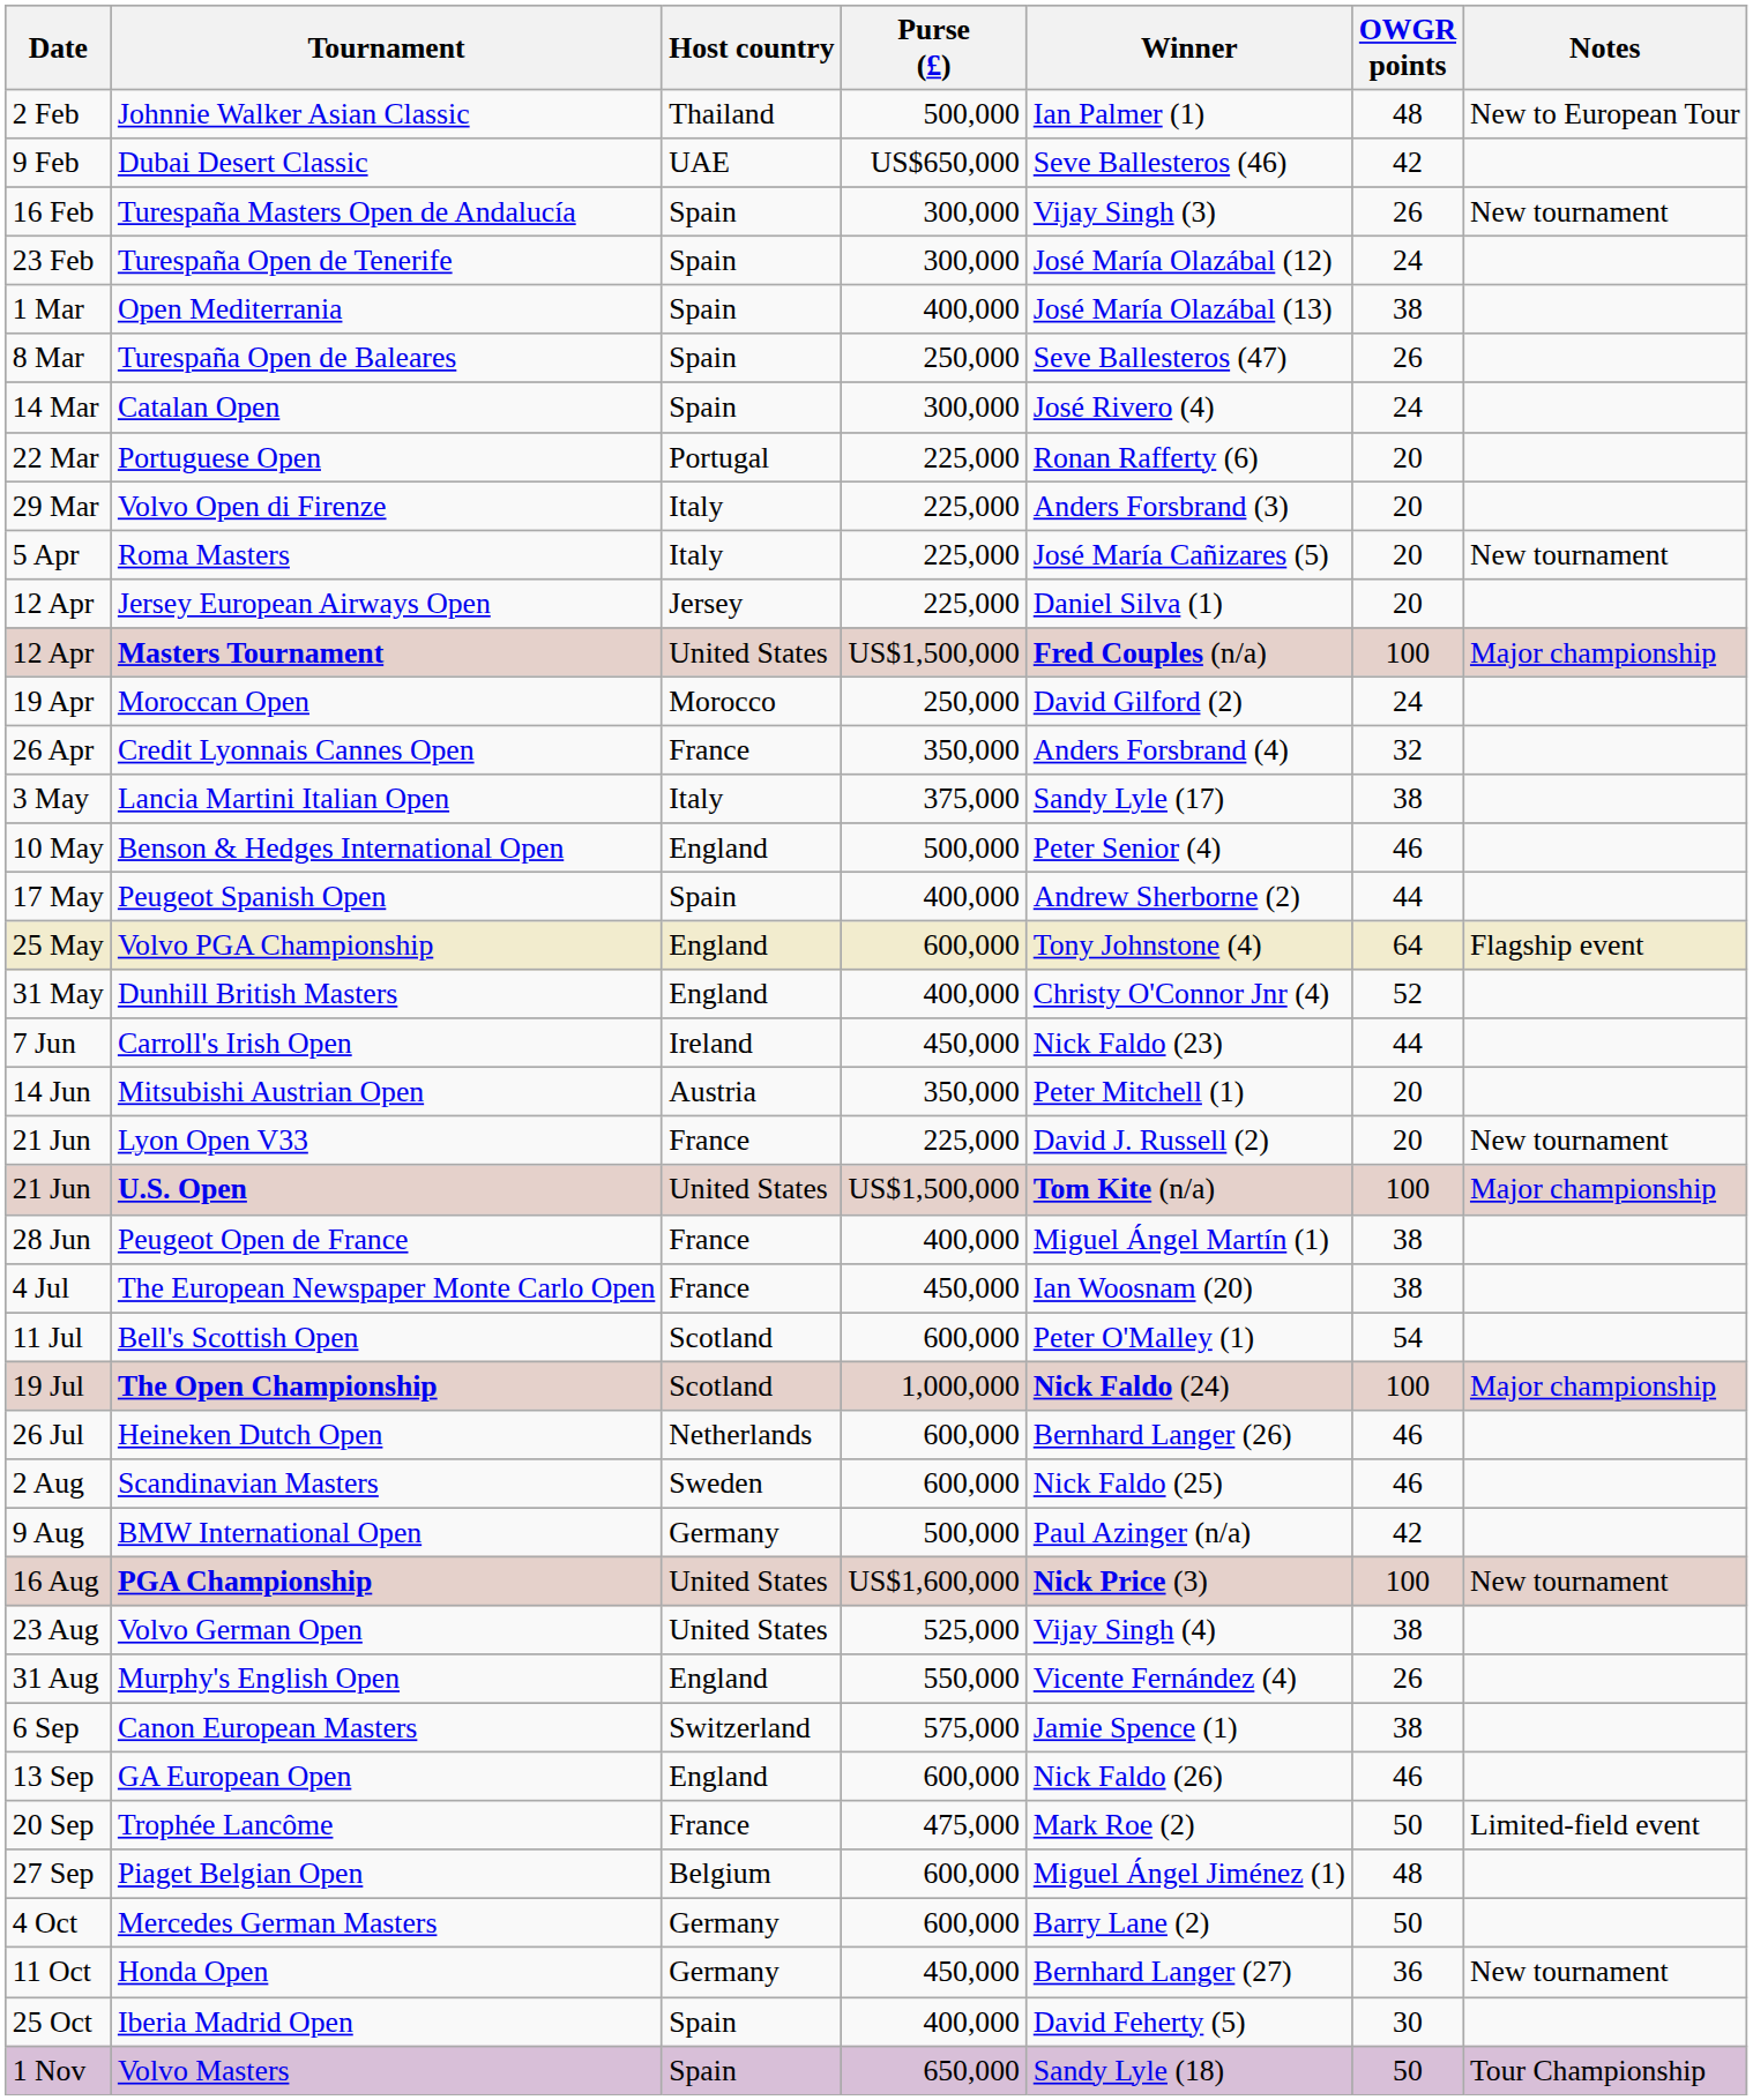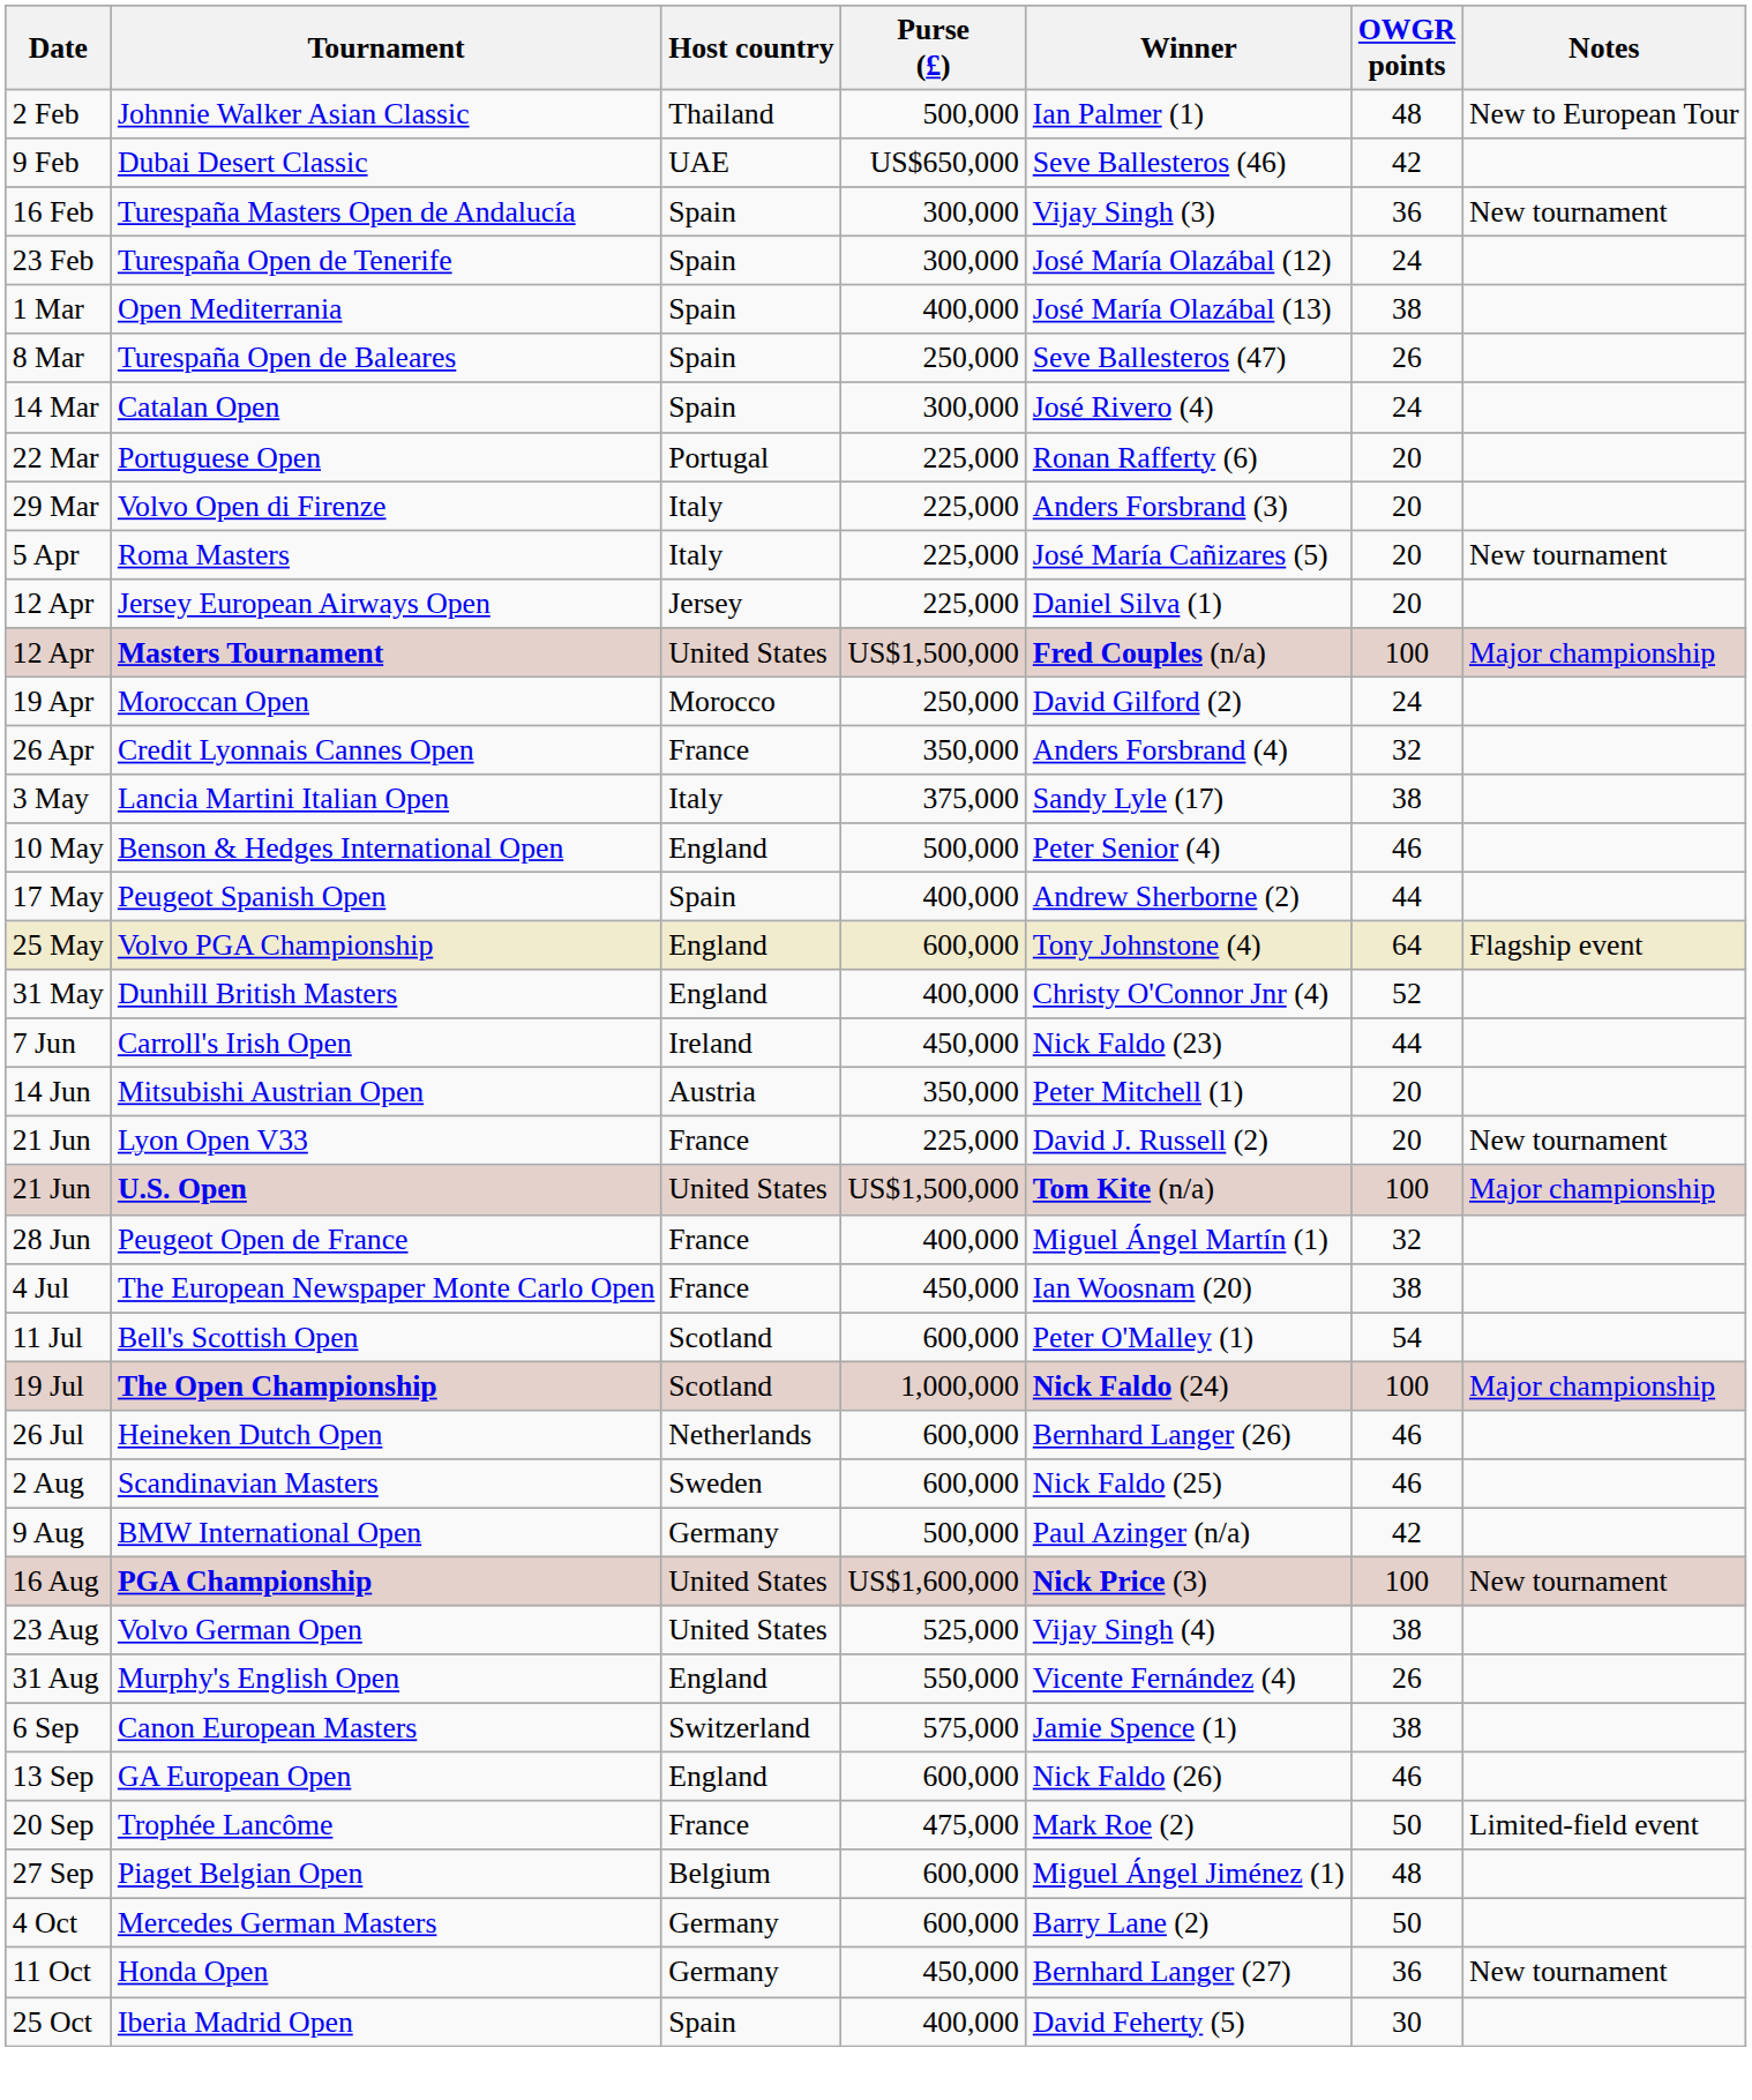Turespaña Masters Open de Andalucía | OWGR points: 26 -> 36
Peugeot Open de France | OWGR points: 38 -> 32
- row: 1 Nov | Volvo Masters | Spain | 650,000 | Sandy Lyle (18) | 50 | Tour Championship
